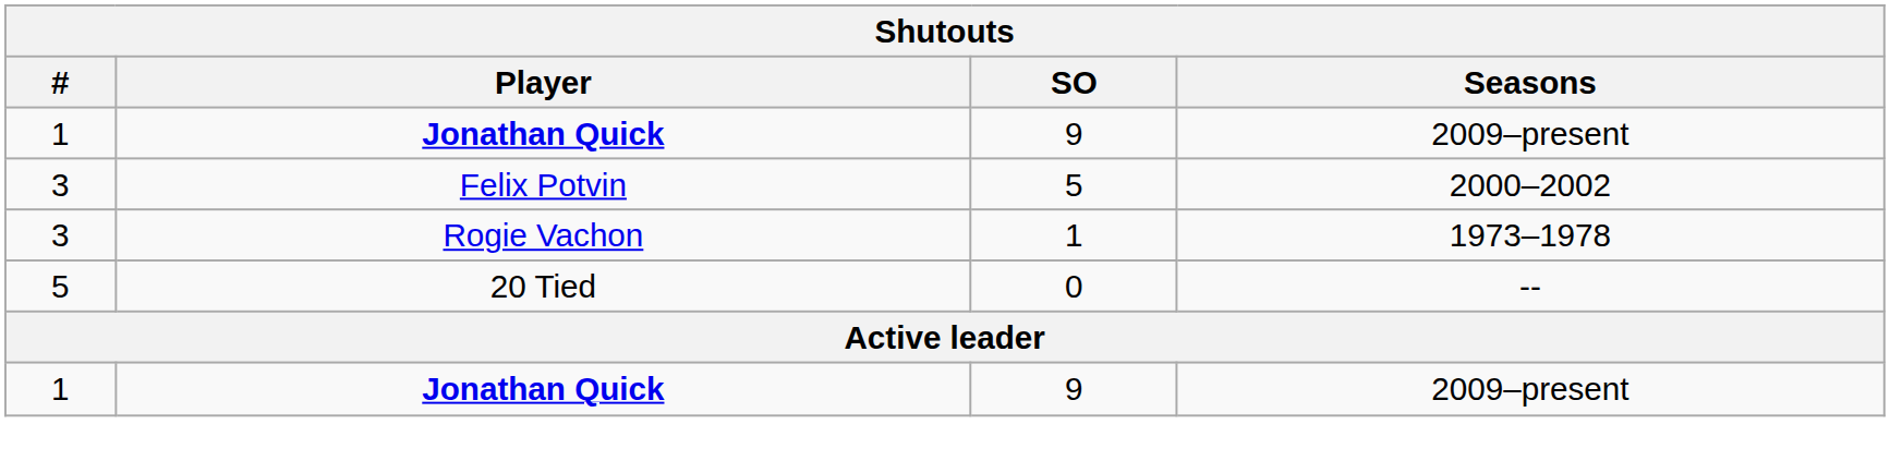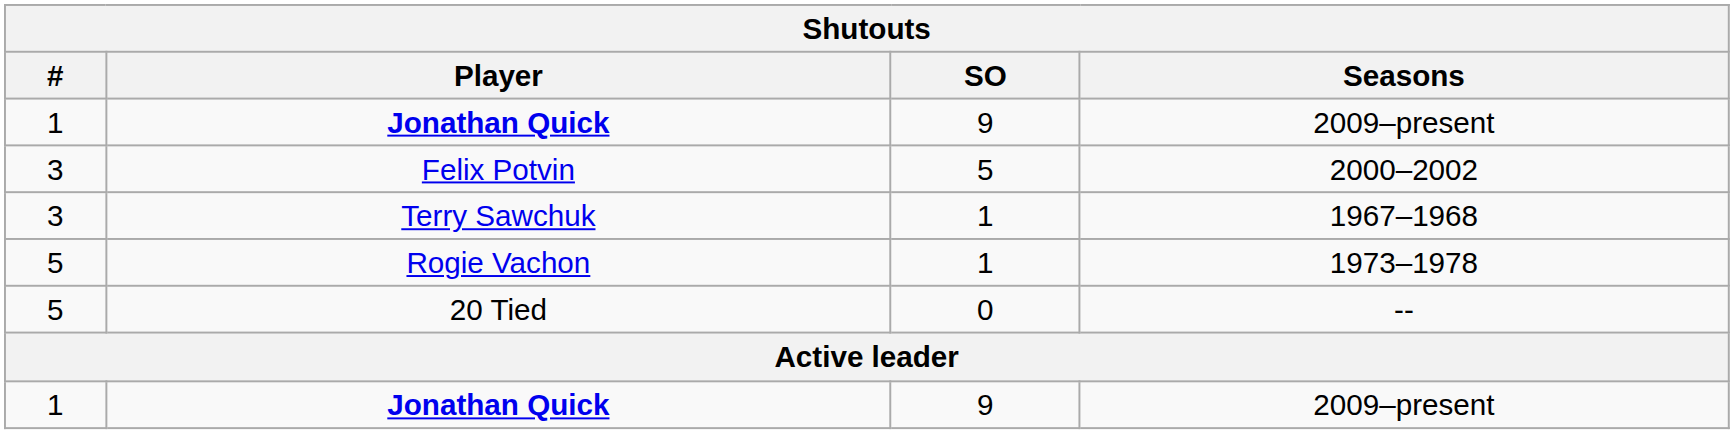+ row: 3 | Terry Sawchuk | 1 | 1967–1968
Rogie Vachon | #: 3 -> 5
